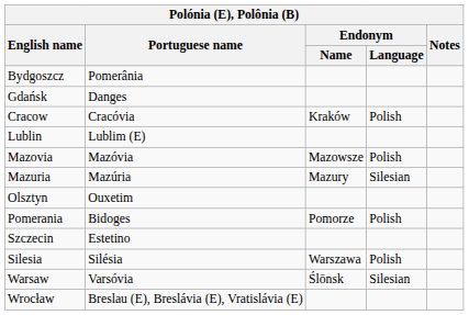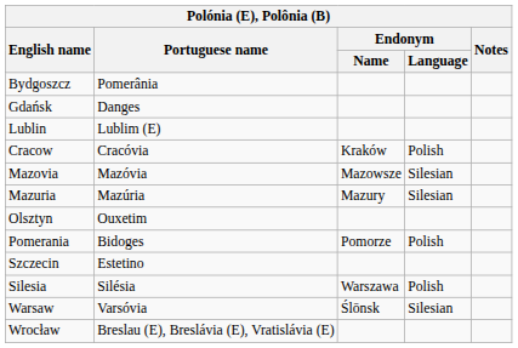rows swapped: Cracow <-> Lublin
Mazovia | Endonym / Language: Polish -> Silesian
